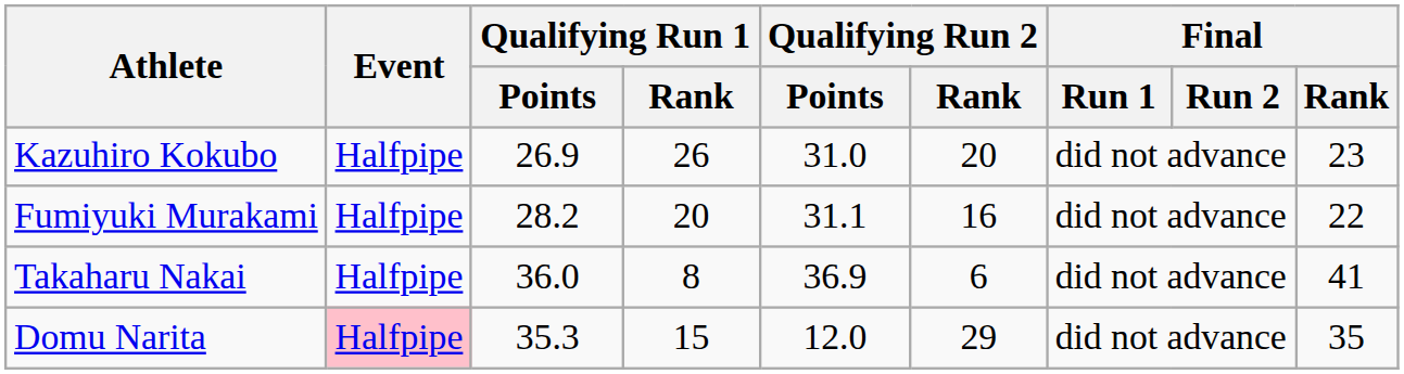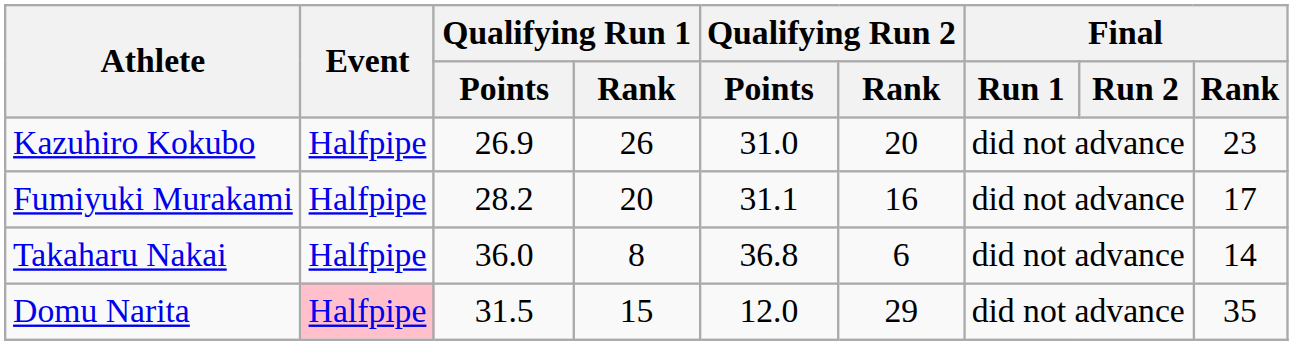Fumiyuki Murakami | Final / Rank: 22 -> 17
Takaharu Nakai | Qualifying Run 2 / Points: 36.9 -> 36.8
Takaharu Nakai | Final / Rank: 41 -> 14
Domu Narita | Qualifying Run 1 / Points: 35.3 -> 31.5
